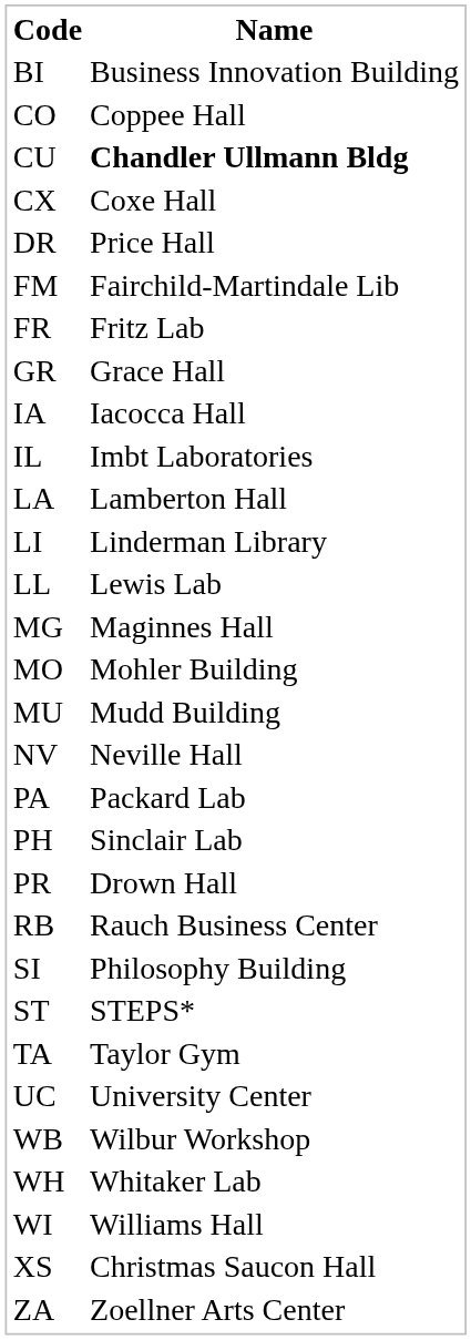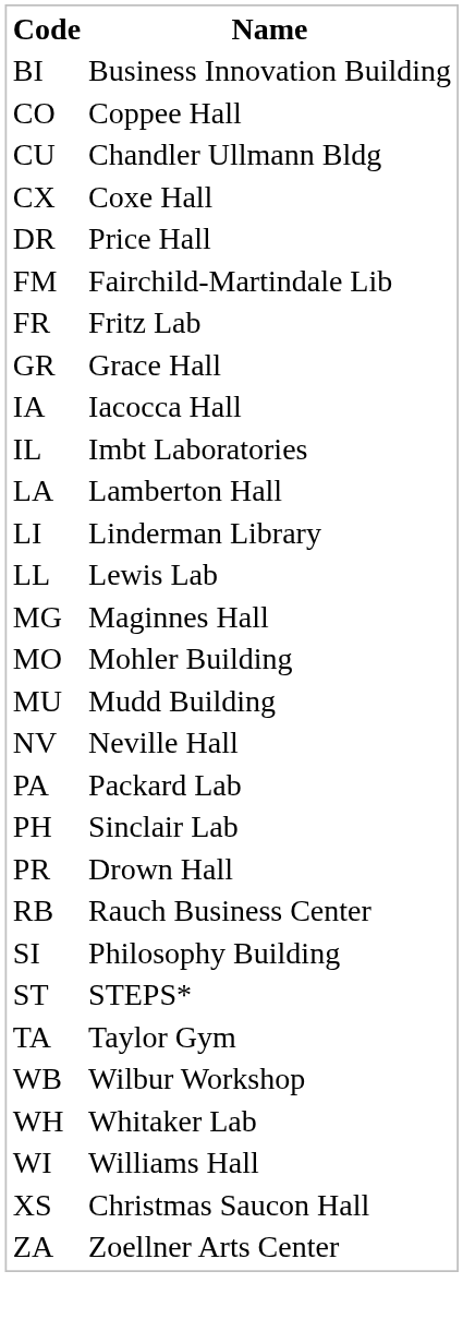CU | Name: bold -> normal
- row: UC | University Center
